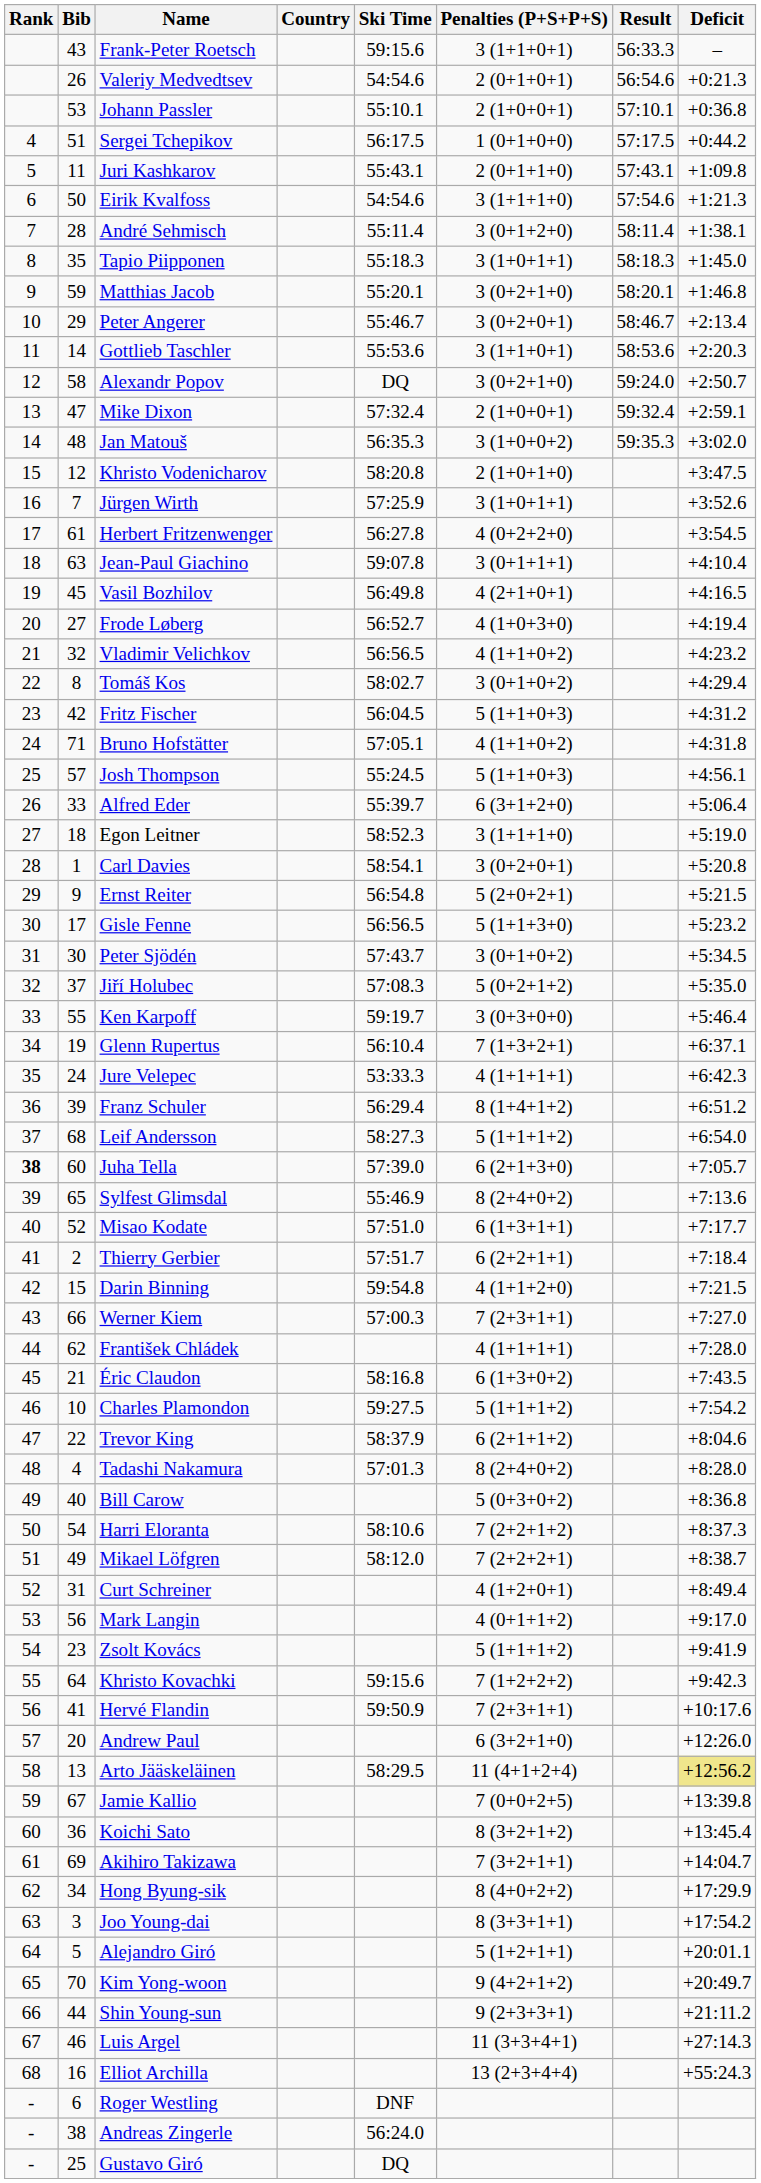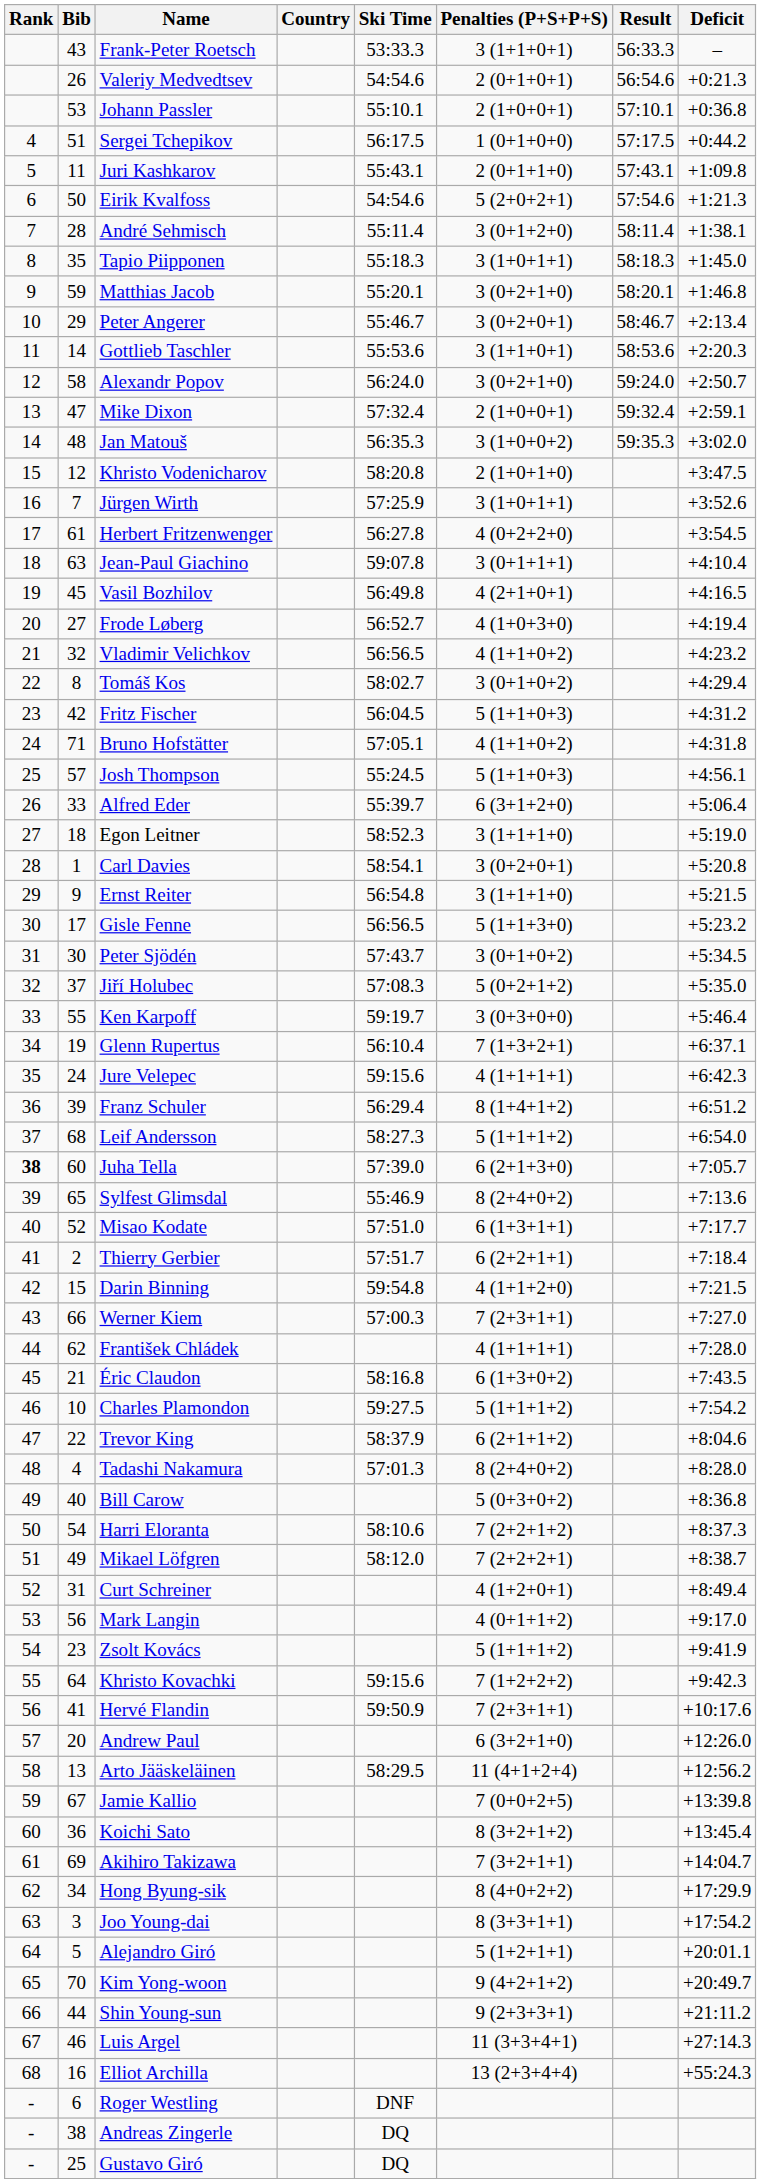Frank-Peter Roetsch | Ski Time: 59:15.6 -> 53:33.3
Eirik Kvalfoss | Penalties (P+S+P+S): 3 (1+1+1+0) -> 5 (2+0+2+1)
Alexandr Popov | Ski Time: DQ -> 56:24.0
Ernst Reiter | Penalties (P+S+P+S): 5 (2+0+2+1) -> 3 (1+1+1+0)
Jure Velepec | Ski Time: 53:33.3 -> 59:15.6
Arto Jääskeläinen | Deficit: khaki background -> no background
Andreas Zingerle | Ski Time: 56:24.0 -> DQ
